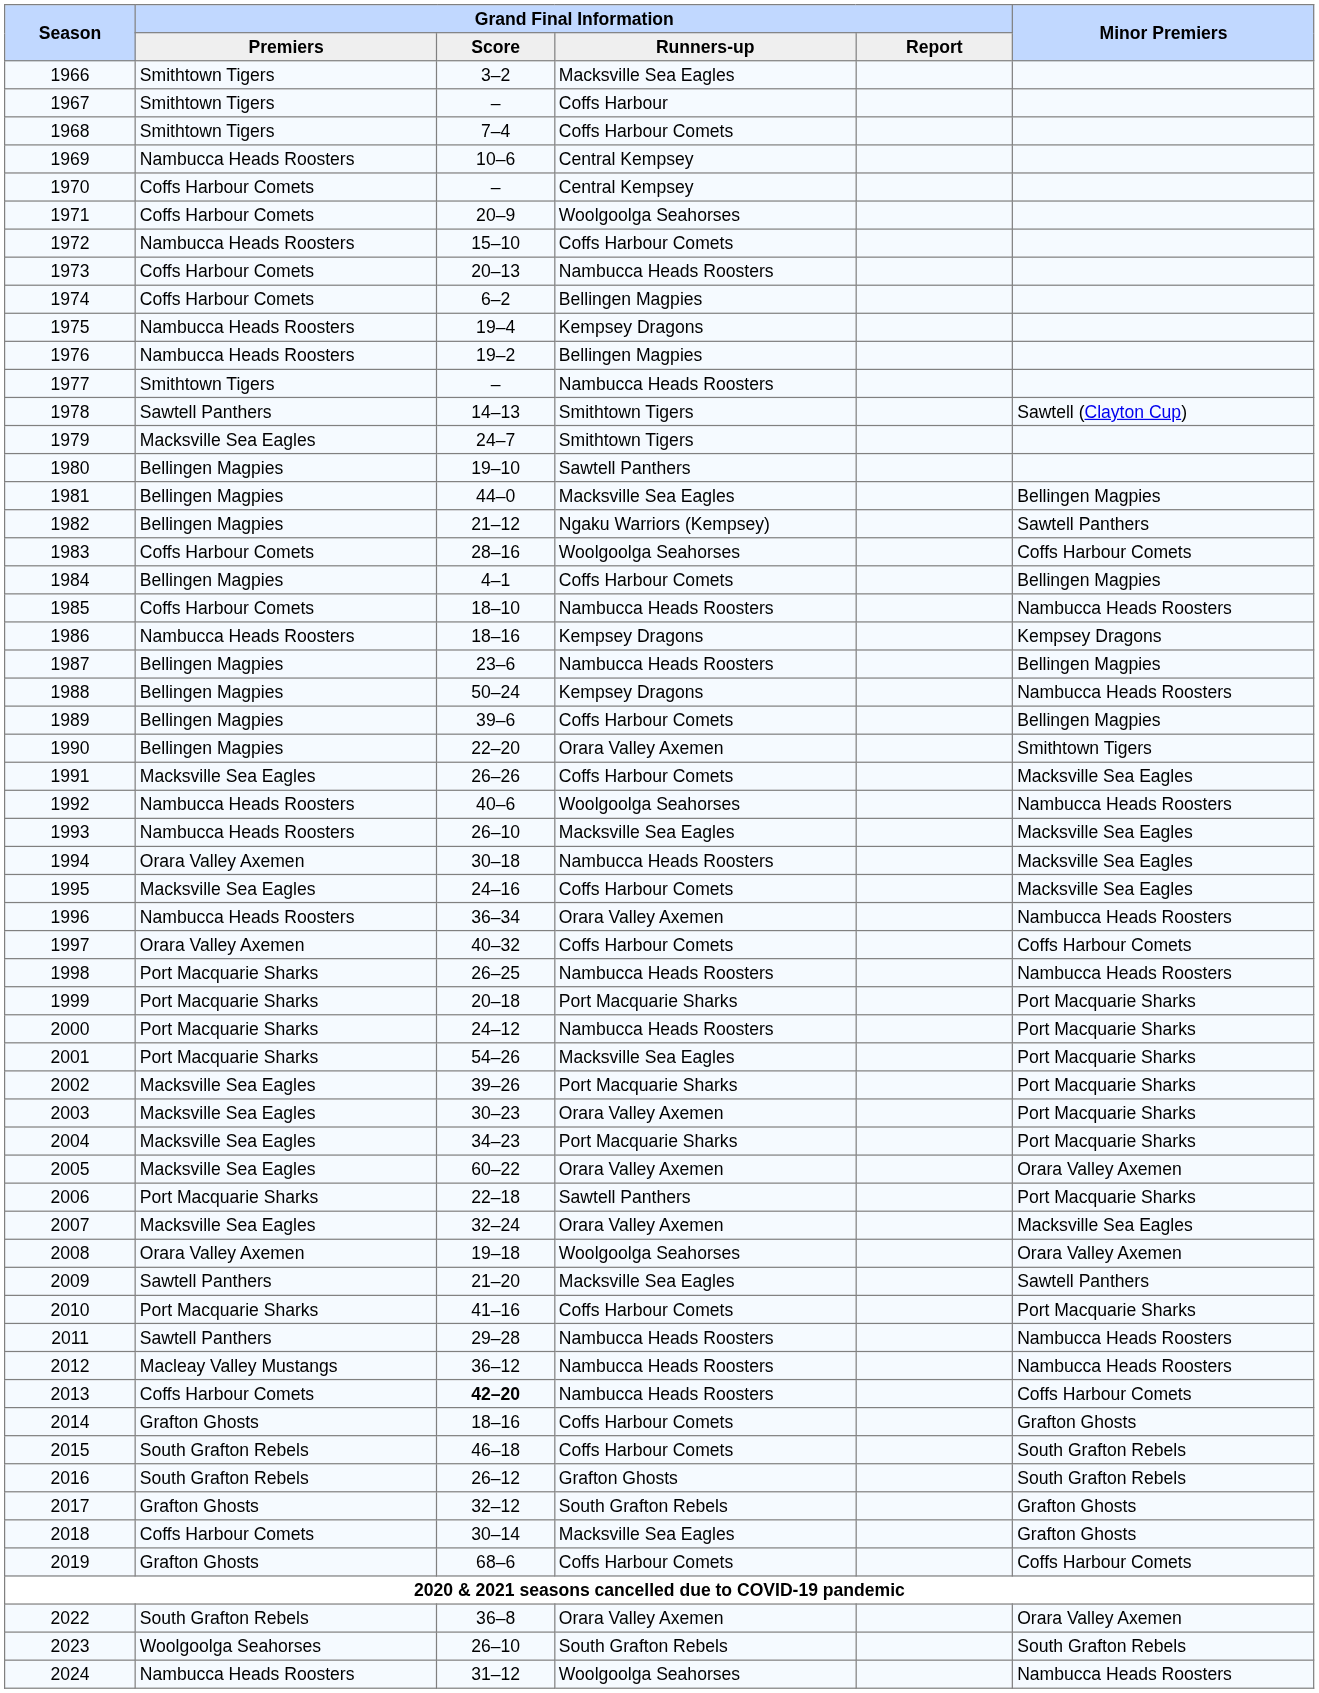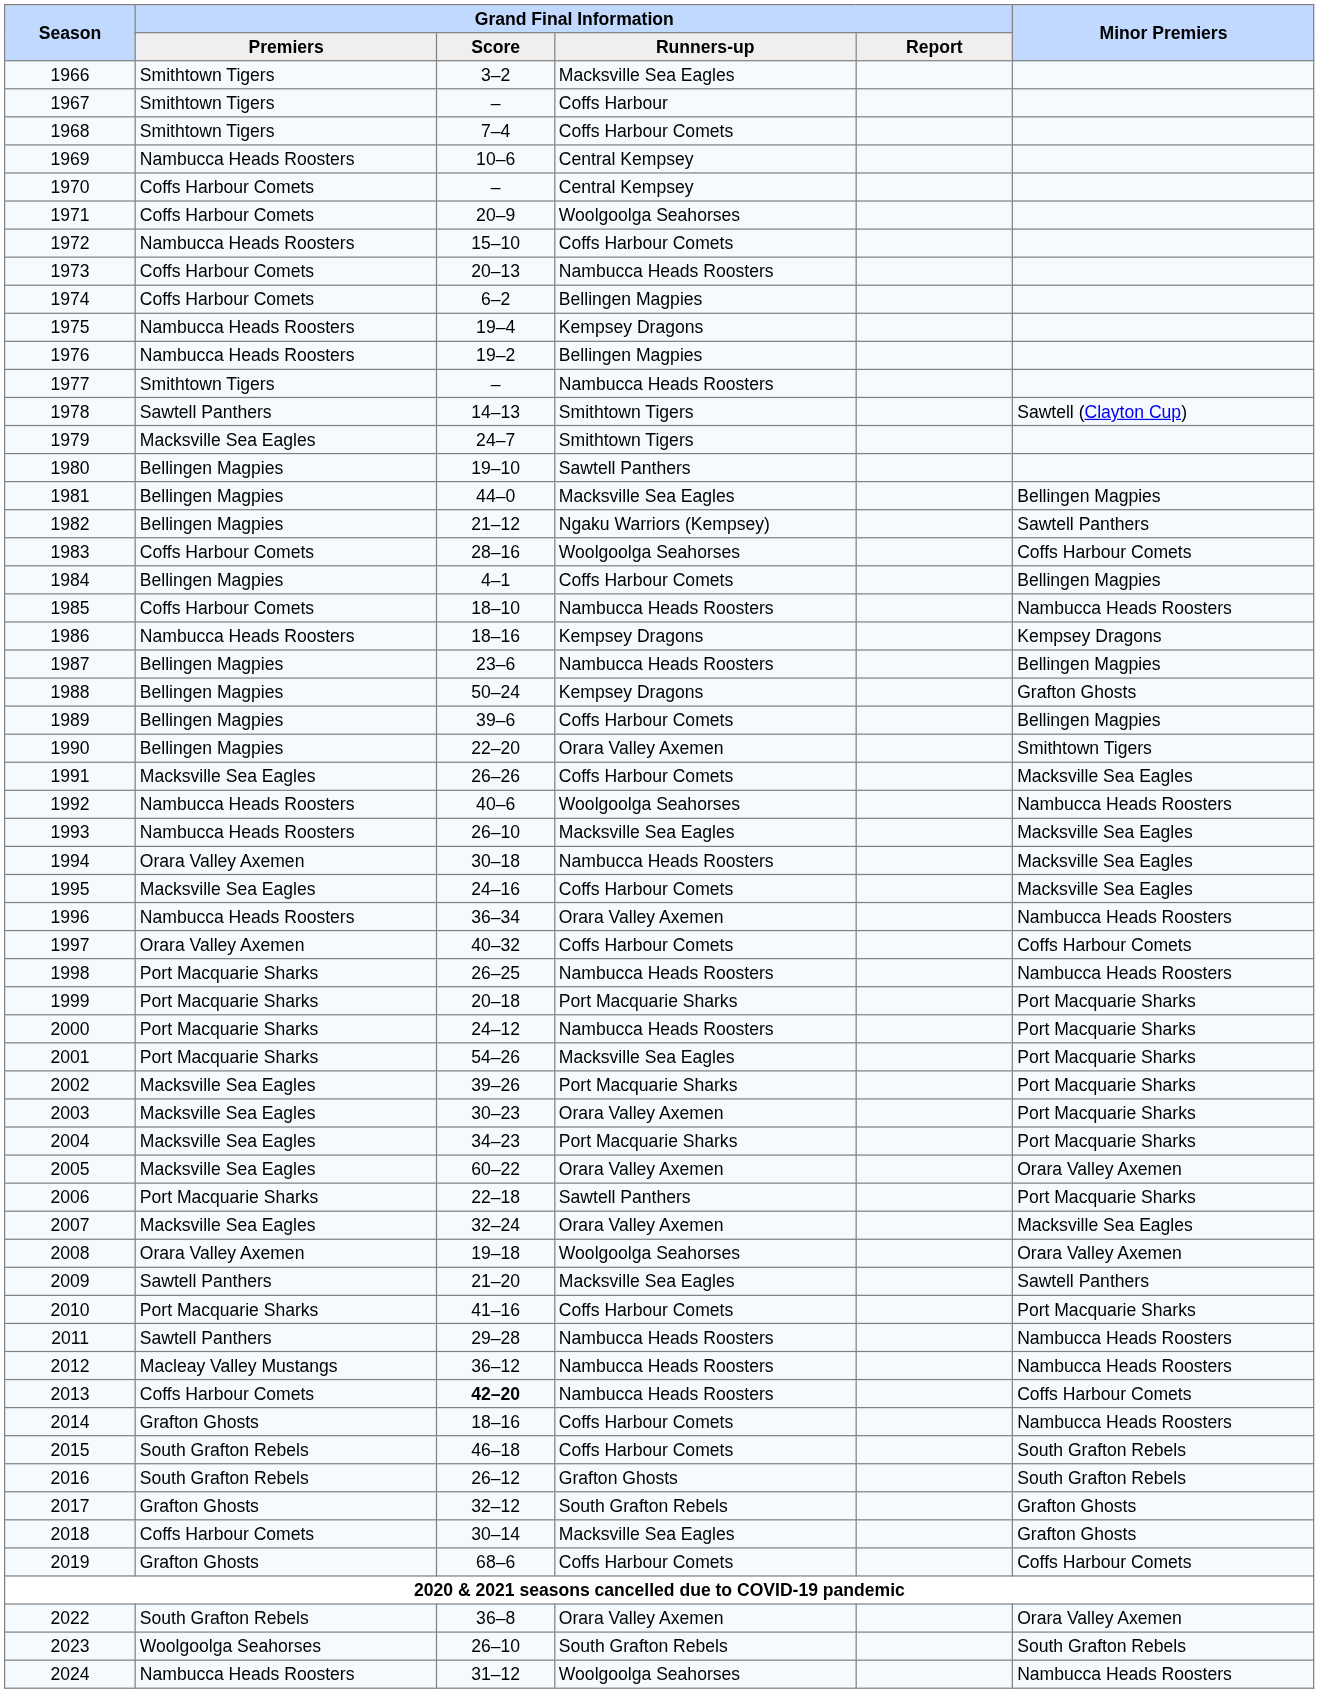1988 | Minor Premiers: Nambucca Heads Roosters -> Grafton Ghosts
2014 | Minor Premiers: Grafton Ghosts -> Nambucca Heads Roosters
